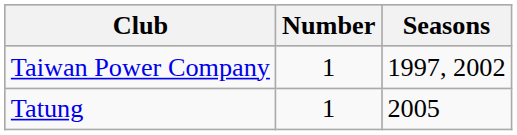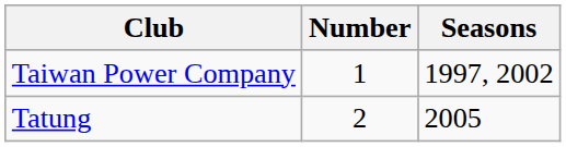Tatung | Number: 1 -> 2
